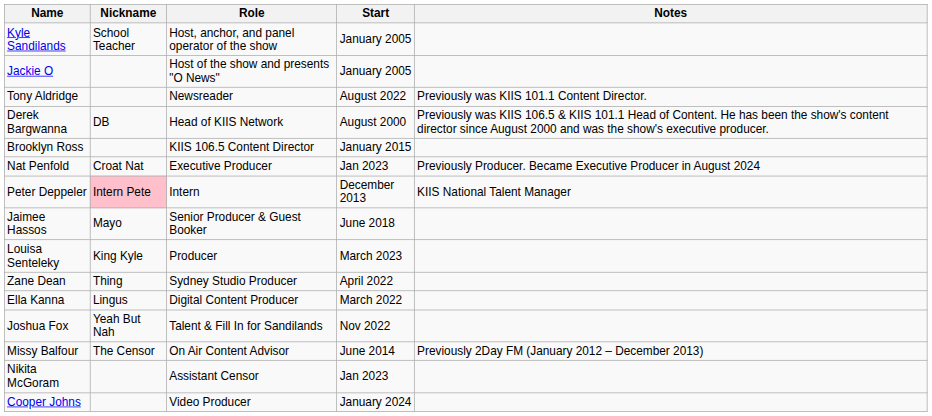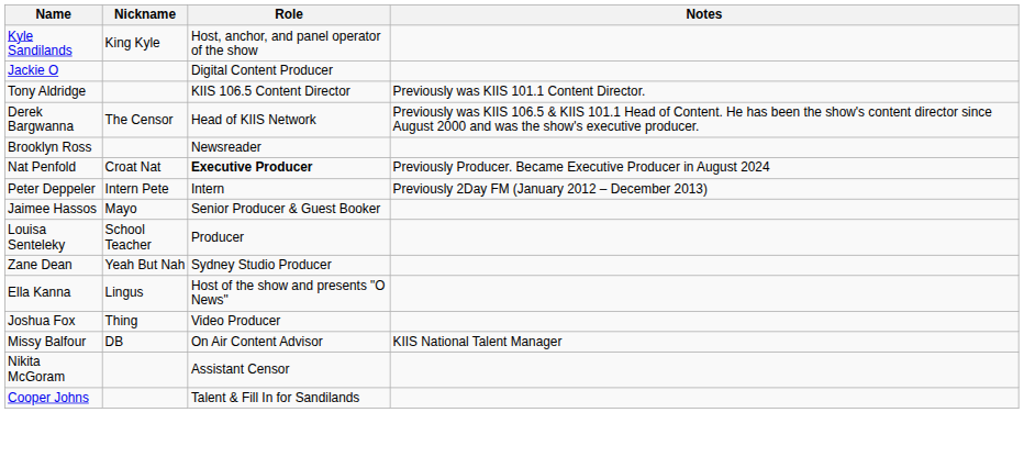- column: Start | January 2005 | January 2005 | August 2022 | August 2000 | January 2015 | Jan 2023 | December 2013 | June 2018 | March 2023 | April 2022 | March 2022 | Nov 2022 | June 2014 | Jan 2023 | January 2024
Kyle Sandilands | Nickname: School Teacher -> King Kyle
Jackie O | Role: Host of the show and presents "O News" -> Digital Content Producer
Tony Aldridge | Role: Newsreader -> KIIS 106.5 Content Director
Derek Bargwanna | Nickname: DB -> The Censor
Brooklyn Ross | Role: KIIS 106.5 Content Director -> Newsreader
Nat Penfold | Role: normal -> bold
Peter Deppeler | Nickname: pink background -> no background
Peter Deppeler | Notes: KIIS National Talent Manager -> Previously 2Day FM (January 2012 – December 2013)
Louisa Senteleky | Nickname: King Kyle -> School Teacher
Zane Dean | Nickname: Thing -> Yeah But Nah
Ella Kanna | Role: Digital Content Producer -> Host of the show and presents "O News"
Joshua Fox | Nickname: Yeah But Nah -> Thing
Joshua Fox | Role: Talent & Fill In for Sandilands -> Video Producer
Missy Balfour | Nickname: The Censor -> DB
Missy Balfour | Notes: Previously 2Day FM (January 2012 – December 2013) -> KIIS National Talent Manager
Cooper Johns | Role: Video Producer -> Talent & Fill In for Sandilands
